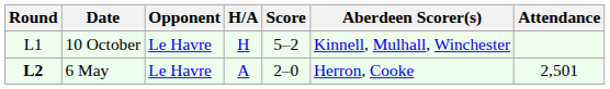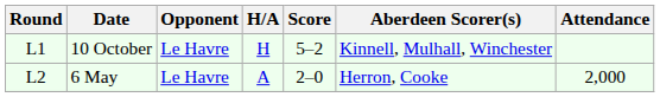6 May | Round: bold -> normal
6 May | Attendance: 2,501 -> 2,000
